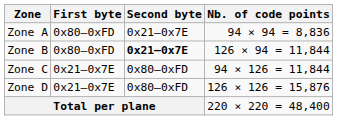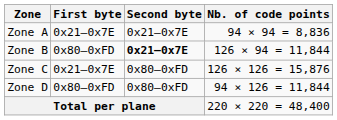Zone A | First byte: 0x80–0xFD -> 0x21–0x7E
Zone C | Nb. of code points: 94 × 126 = 11,844 -> 126 × 126 = 15,876
Zone D | First byte: 0x21–0x7E -> 0x80–0xFD
Zone D | Nb. of code points: 126 × 126 = 15,876 -> 94 × 126 = 11,844
